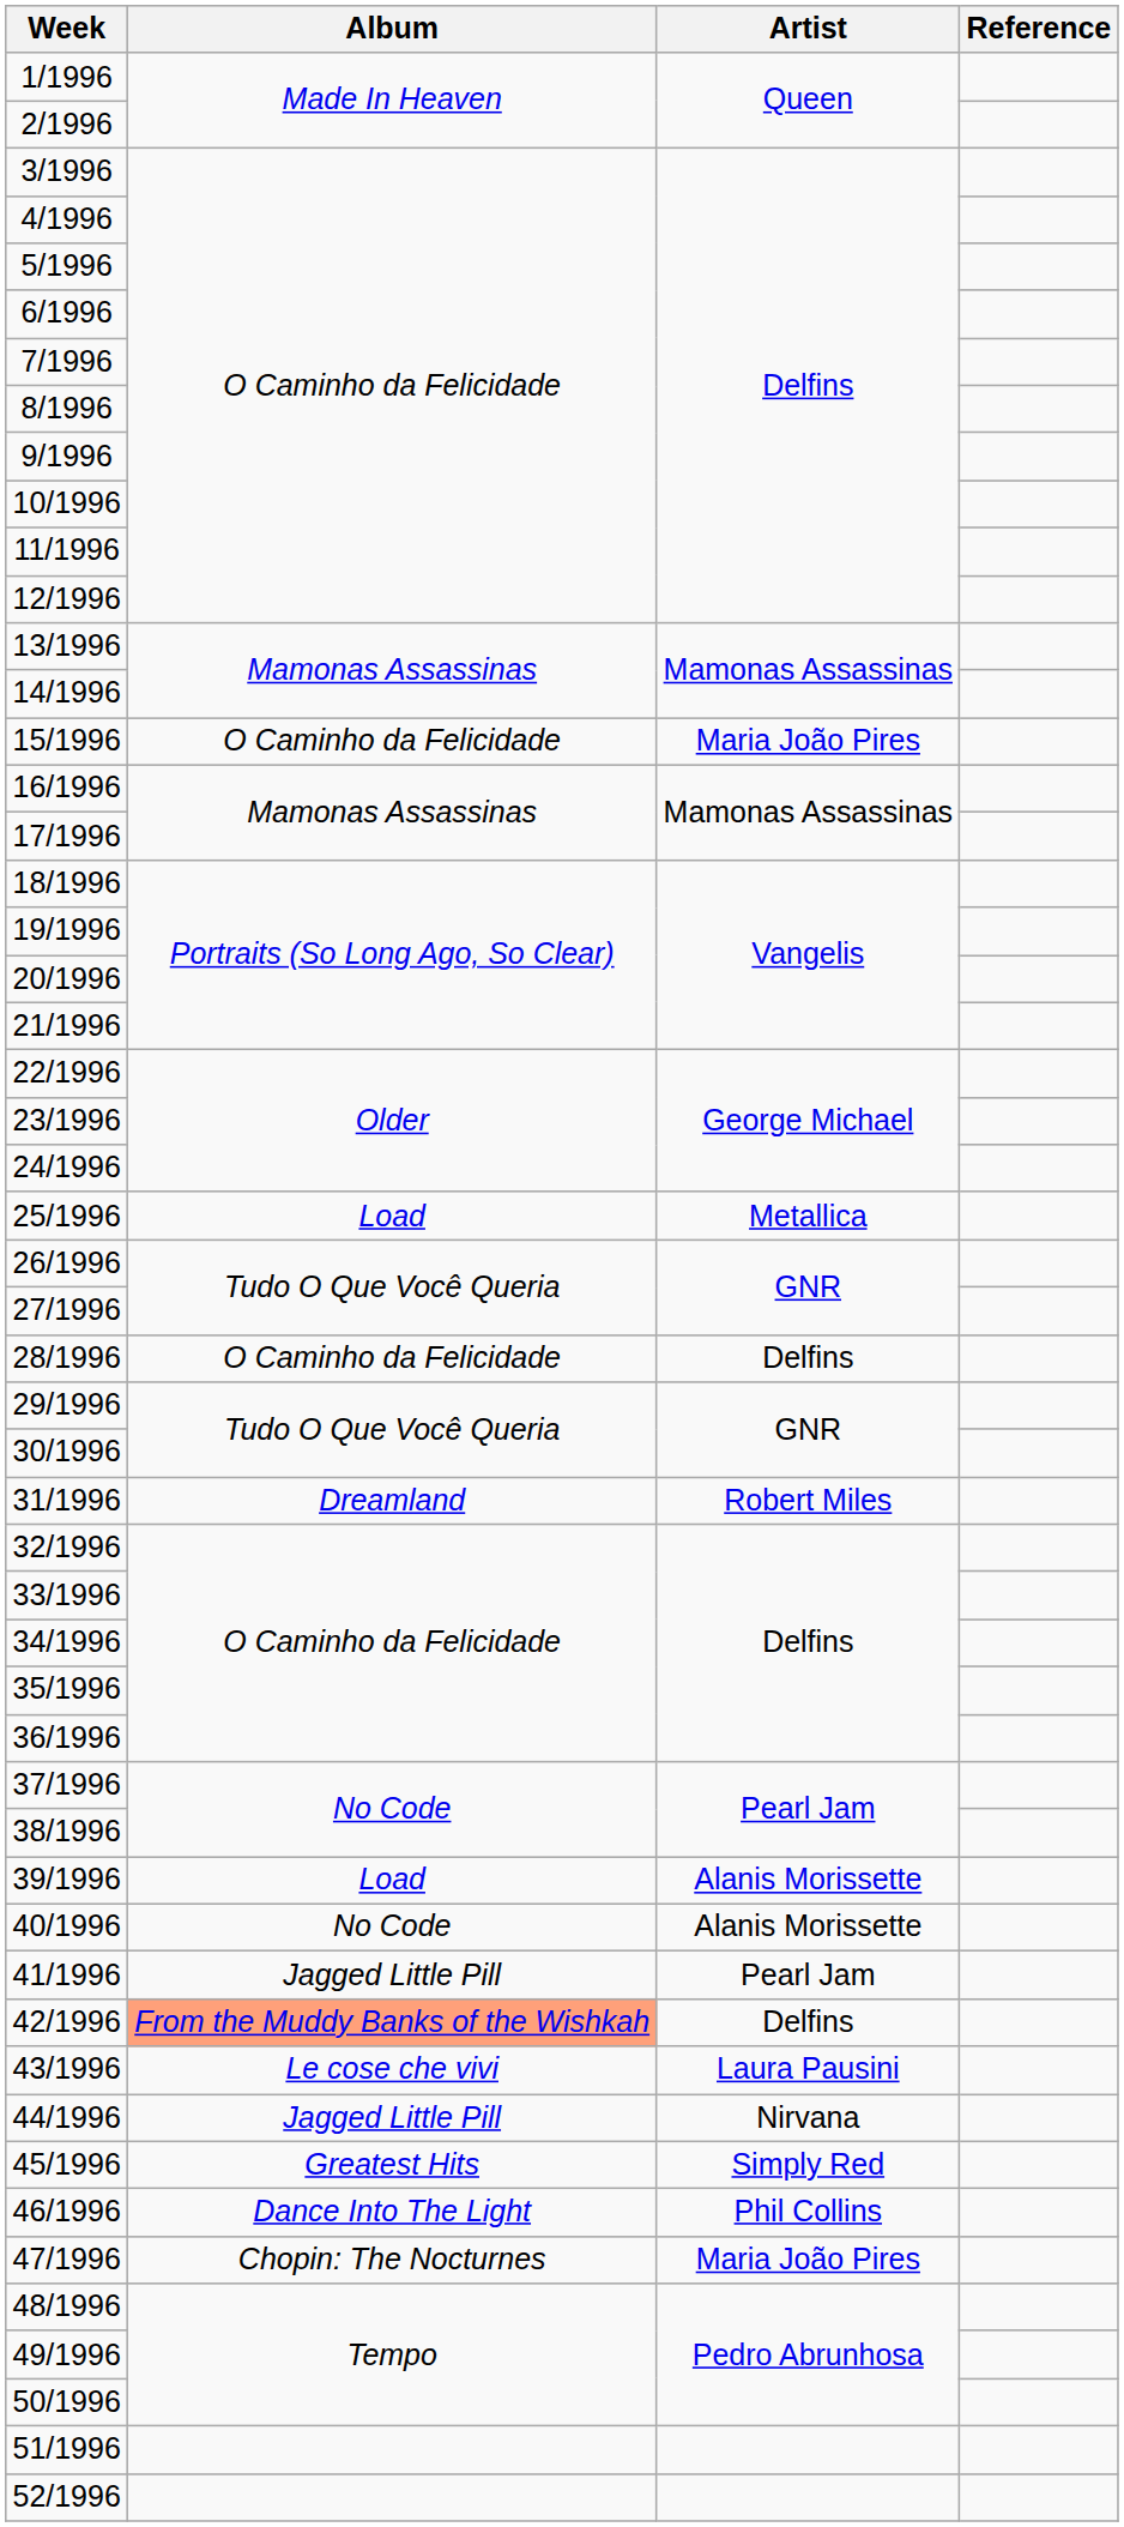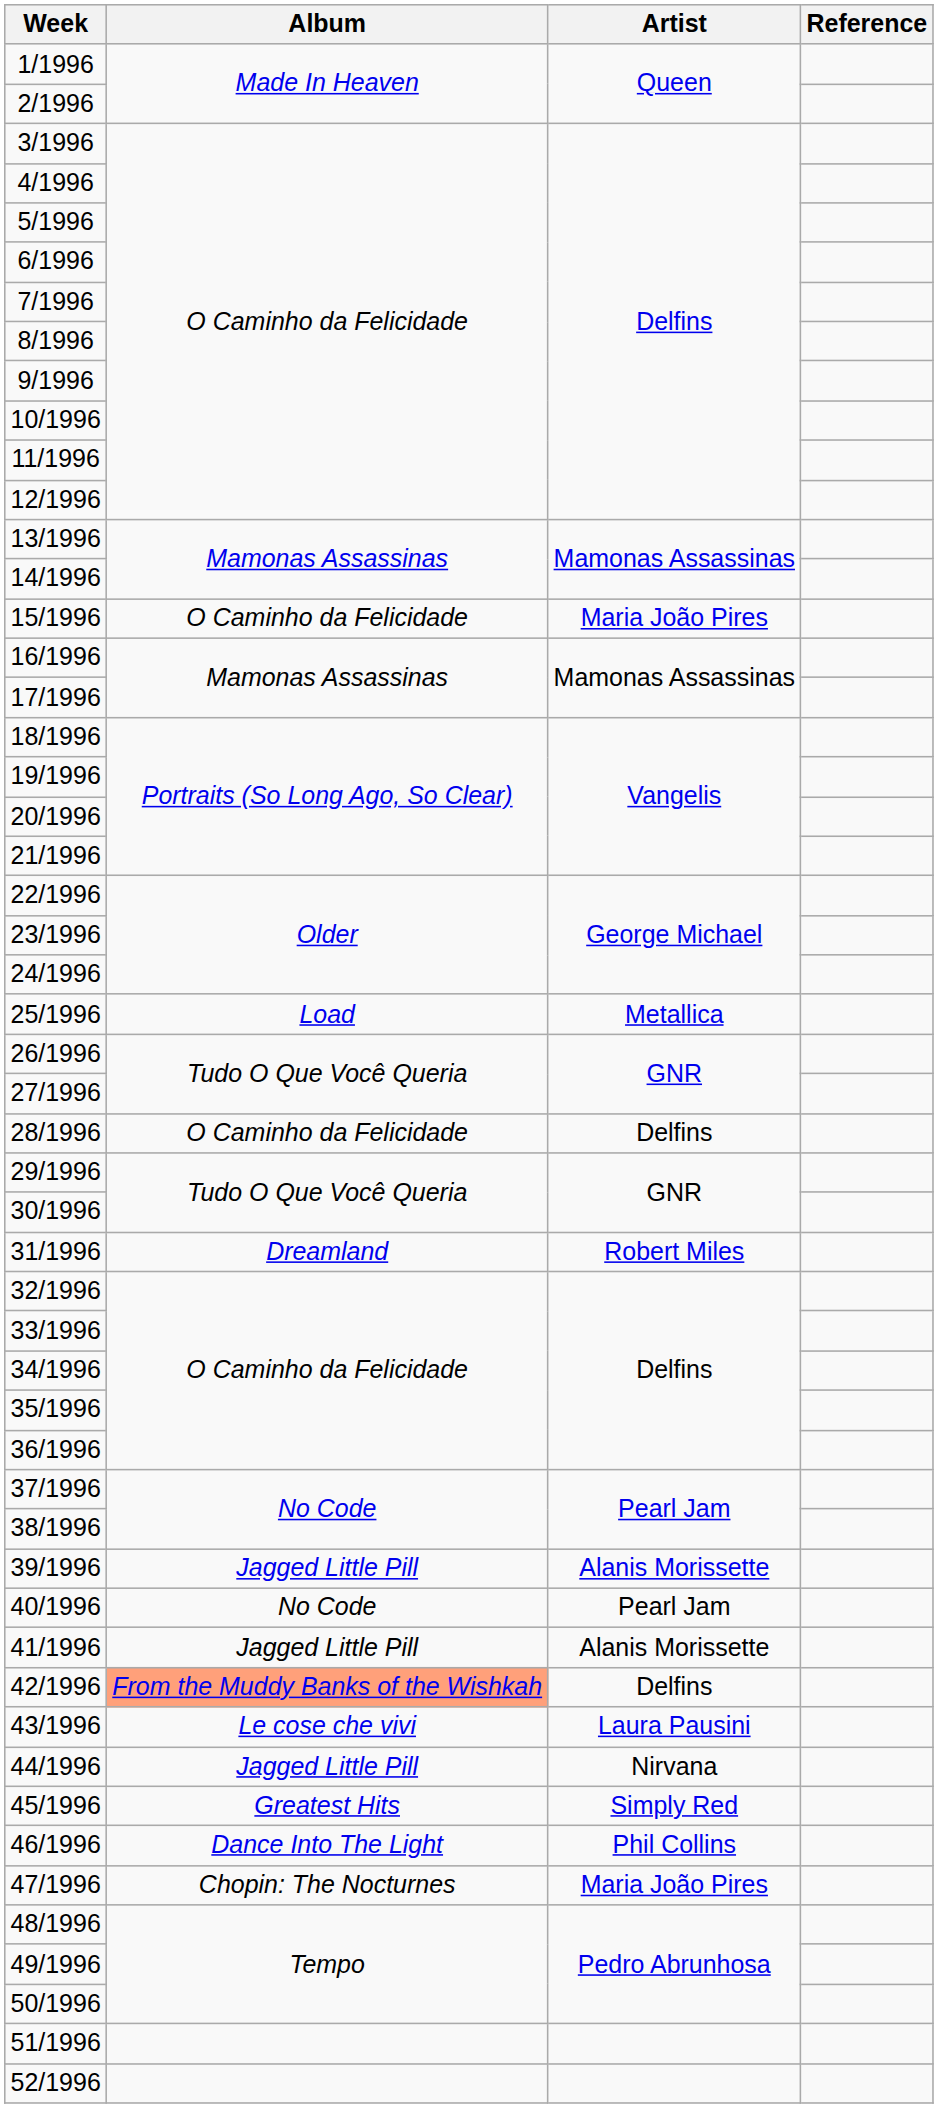39/1996 | Album: Load -> Jagged Little Pill
40/1996 | Artist: Alanis Morissette -> Pearl Jam
41/1996 | Artist: Pearl Jam -> Alanis Morissette
